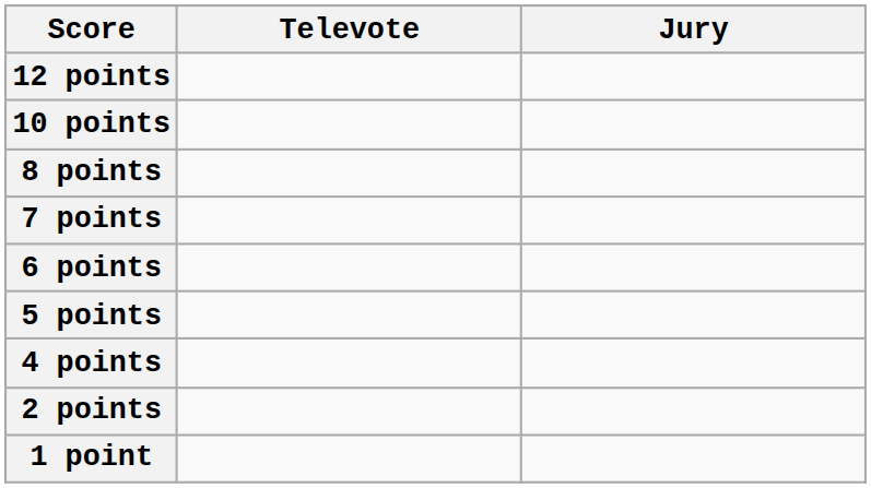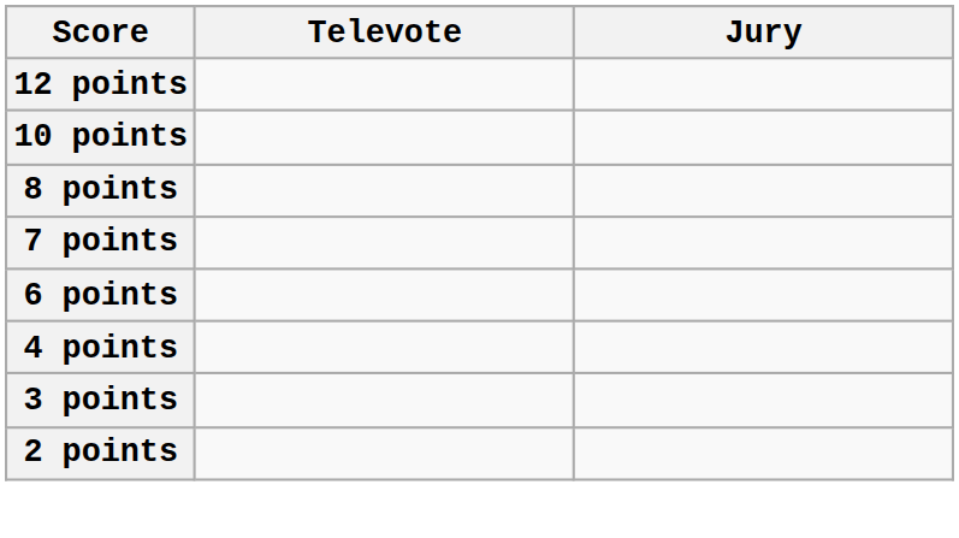- row: 5 points
+ row: 3 points
- row: 1 point
